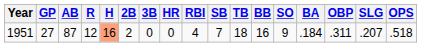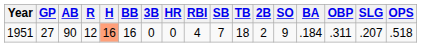columns swapped: 2B <-> BB
1951 | AB: 87 -> 90
